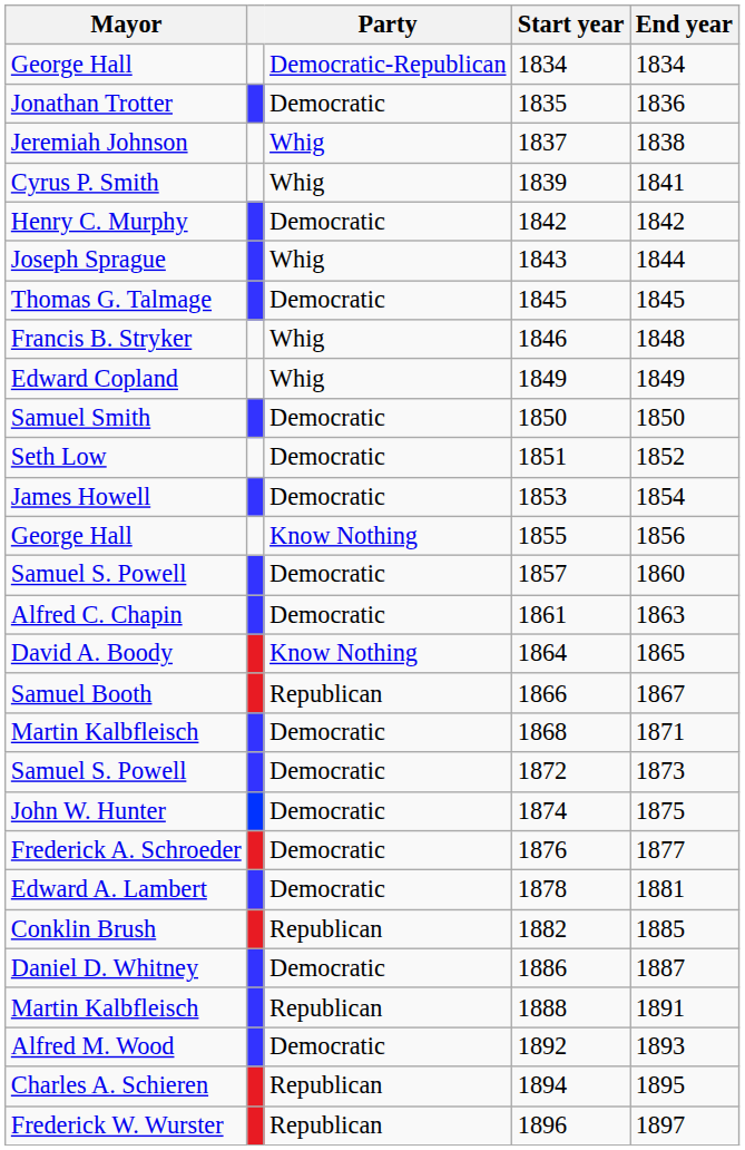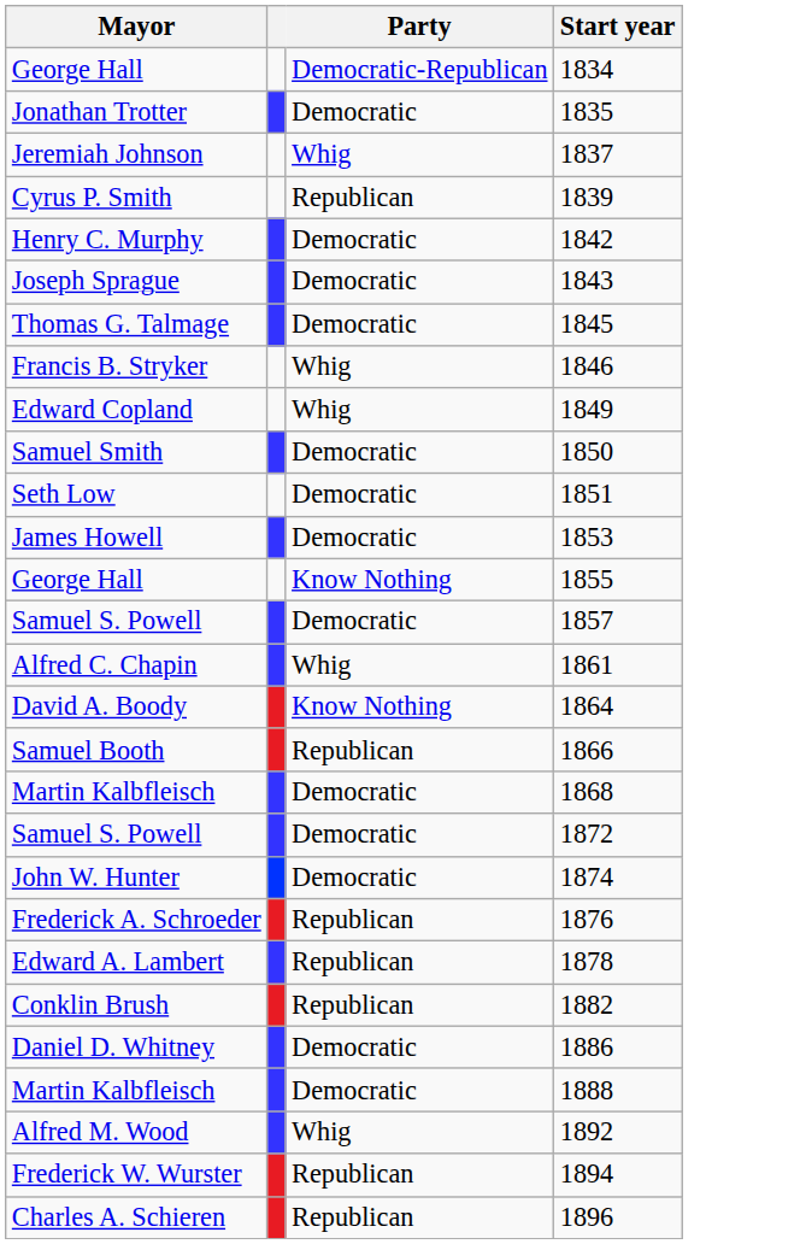- column: End year | 1834 | 1836 | 1838 | 1841 | 1842 | 1844 | 1845 | 1848 | 1849 | 1850 | 1852 | 1854 | 1856 | 1860 | 1863 | 1865 | 1867 | 1871 | 1873 | 1875 | 1877 | 1881 | 1885 | 1887 | 1891 | 1893 | 1895 | 1897
1839 | Party: Whig -> Republican
1843 | Party: Whig -> Democratic
1861 | Party: Democratic -> Whig
1876 | Party: Democratic -> Republican
1878 | Party: Democratic -> Republican
1888 | Party: Republican -> Democratic
1892 | Party: Democratic -> Whig
1894 | Mayor: Charles A. Schieren -> Frederick W. Wurster
1896 | Mayor: Frederick W. Wurster -> Charles A. Schieren
